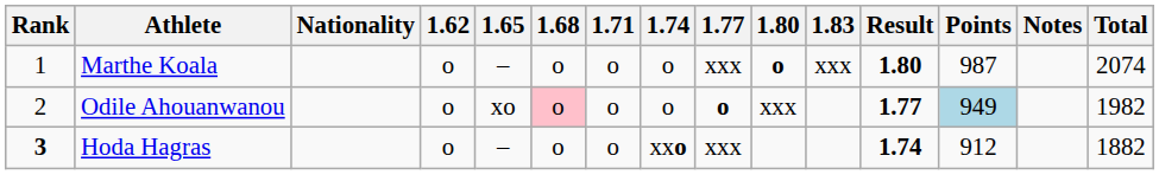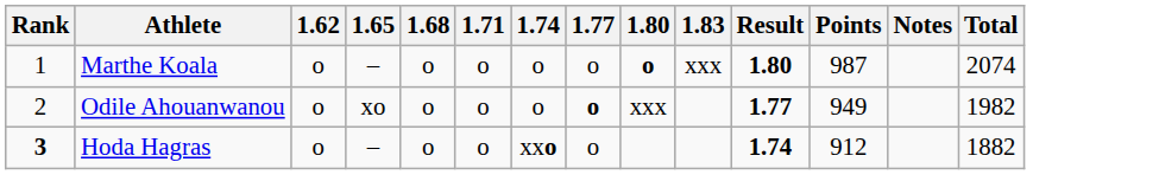- column: Nationality
Marthe Koala | 1.77: xxx -> o
Odile Ahouanwanou | 1.68: pink background -> no background
Odile Ahouanwanou | Points: lightblue background -> no background
Hoda Hagras | 1.77: xxx -> o
